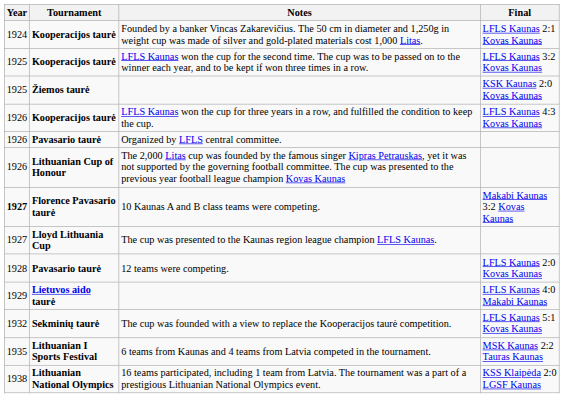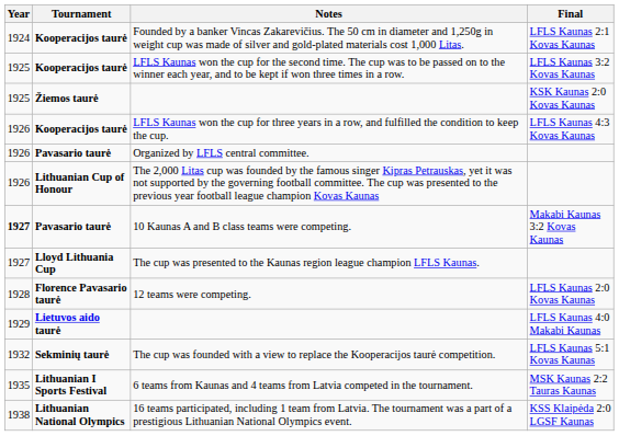10 Kaunas A and B class teams were competing. | Tournament: Florence Pavasario taurė -> Pavasario taurė
12 teams were competing. | Tournament: Pavasario taurė -> Florence Pavasario taurė
